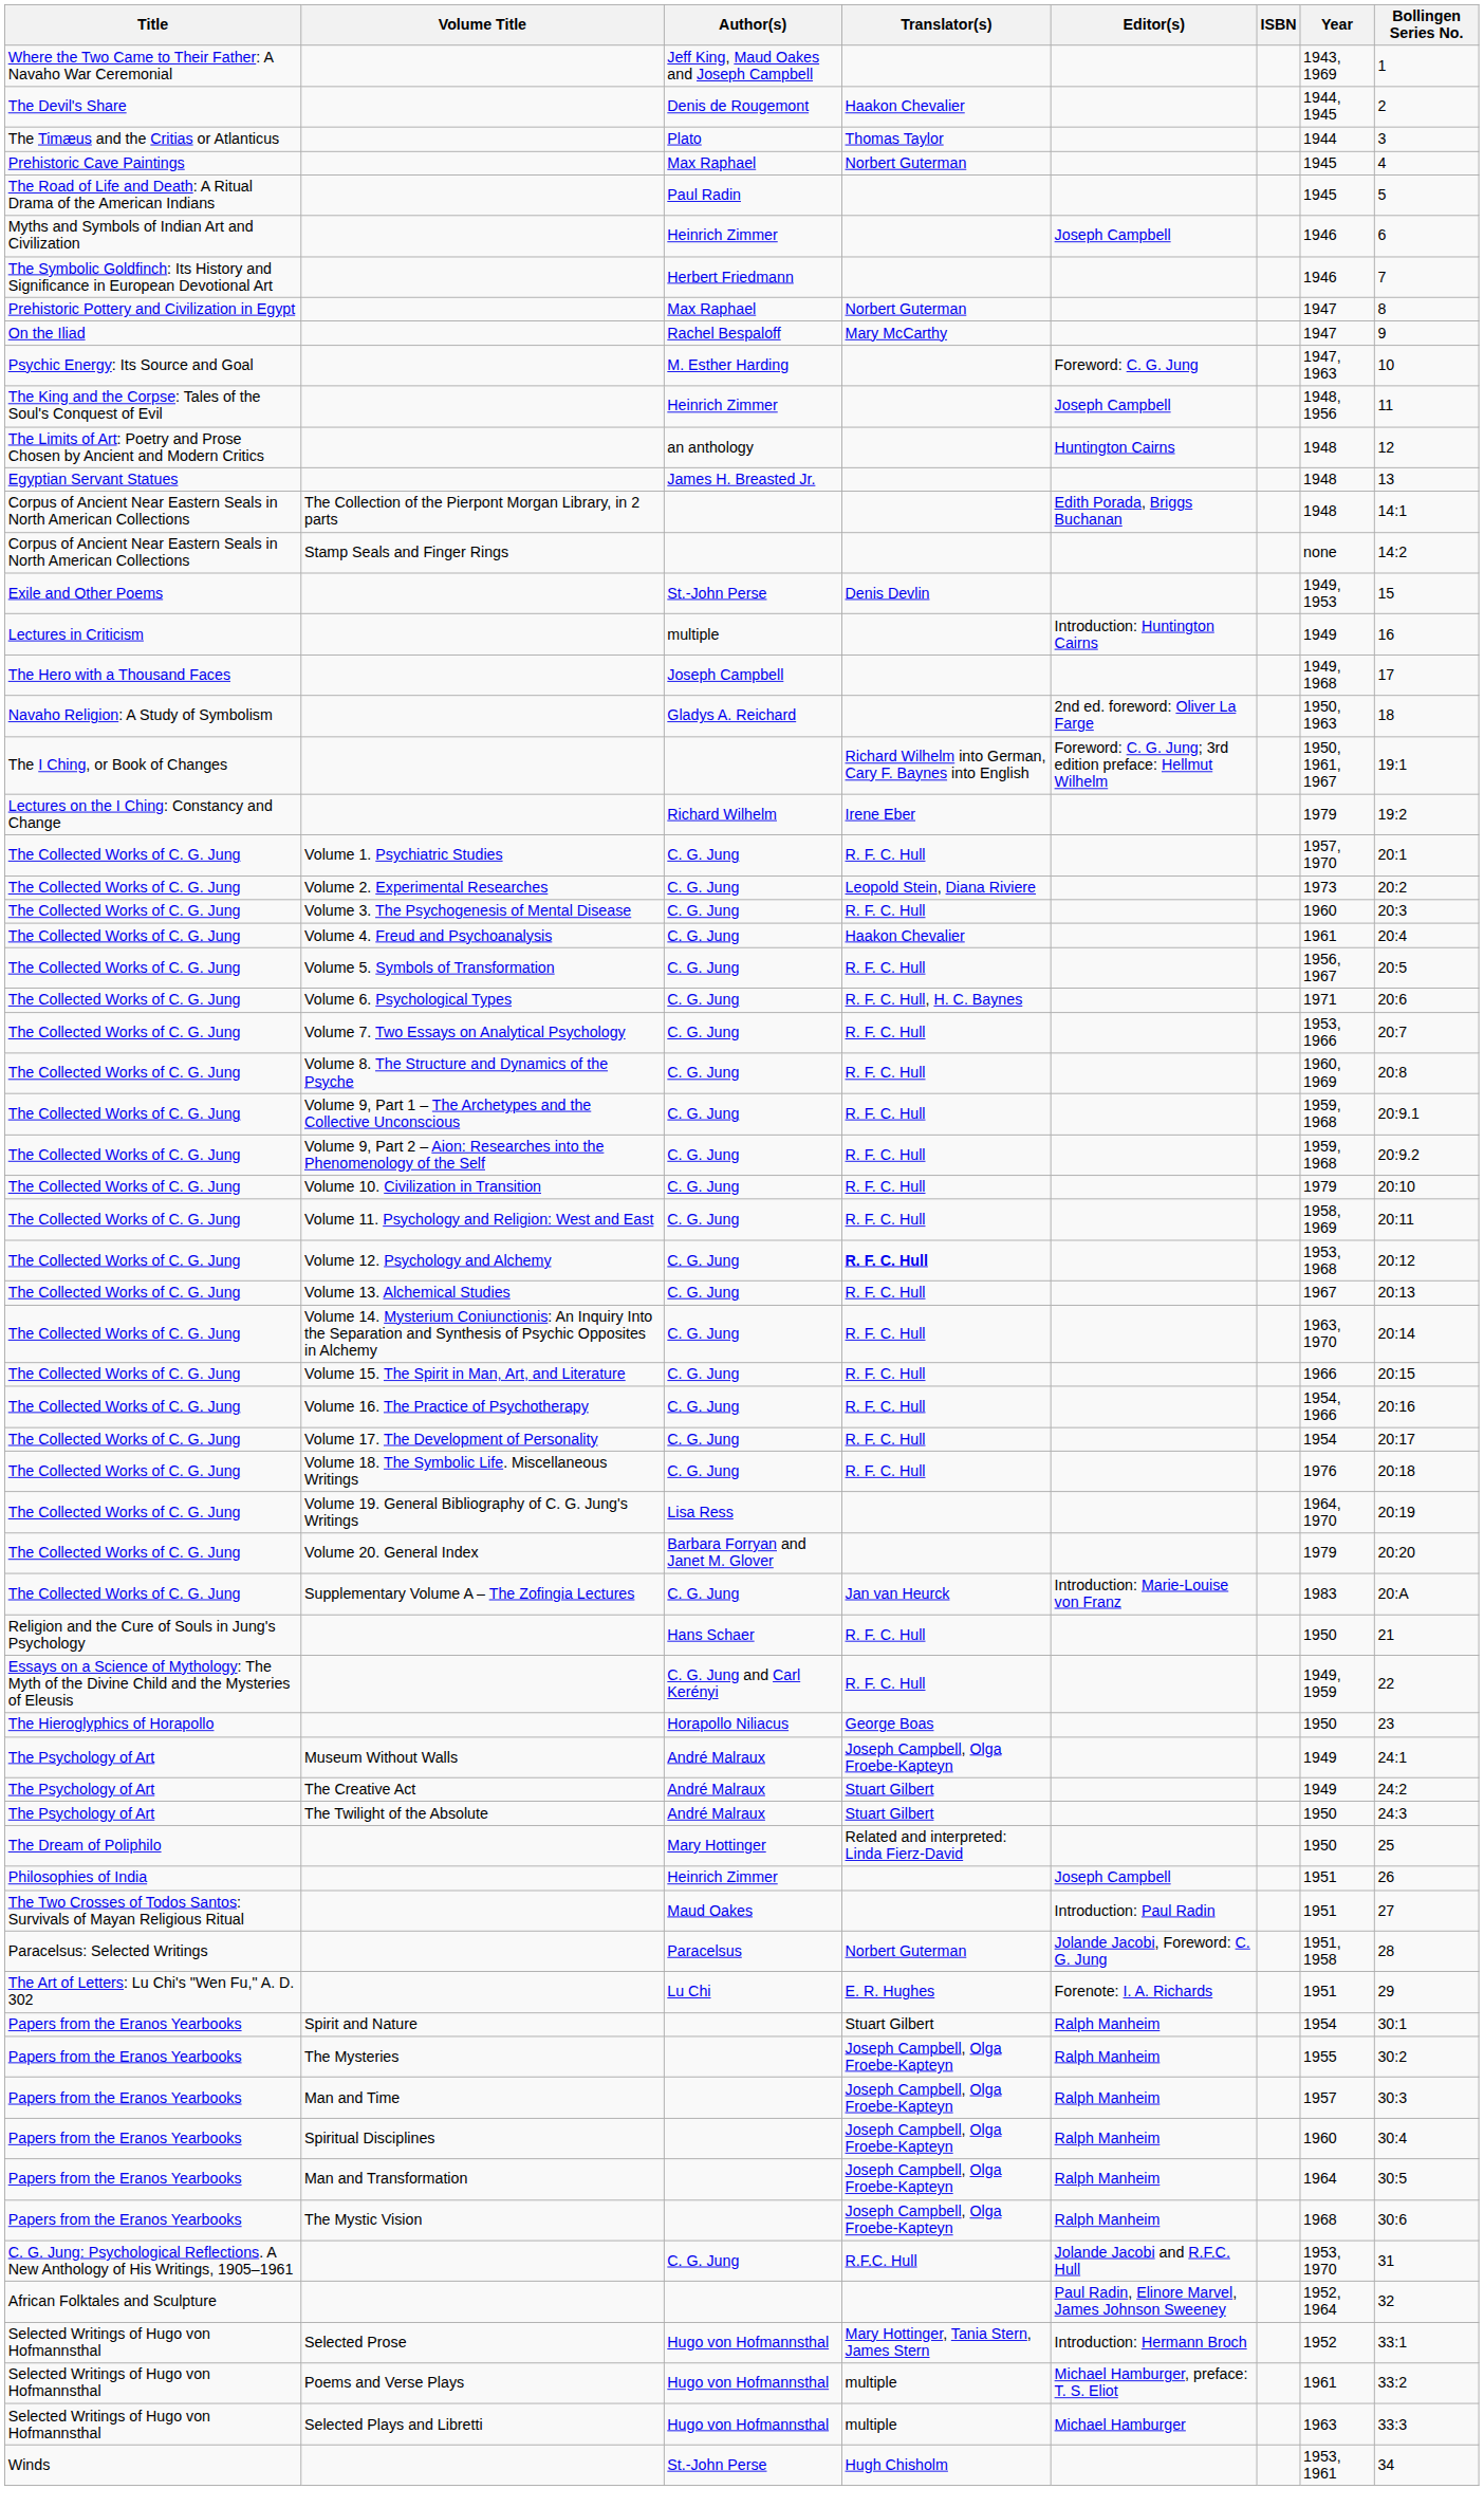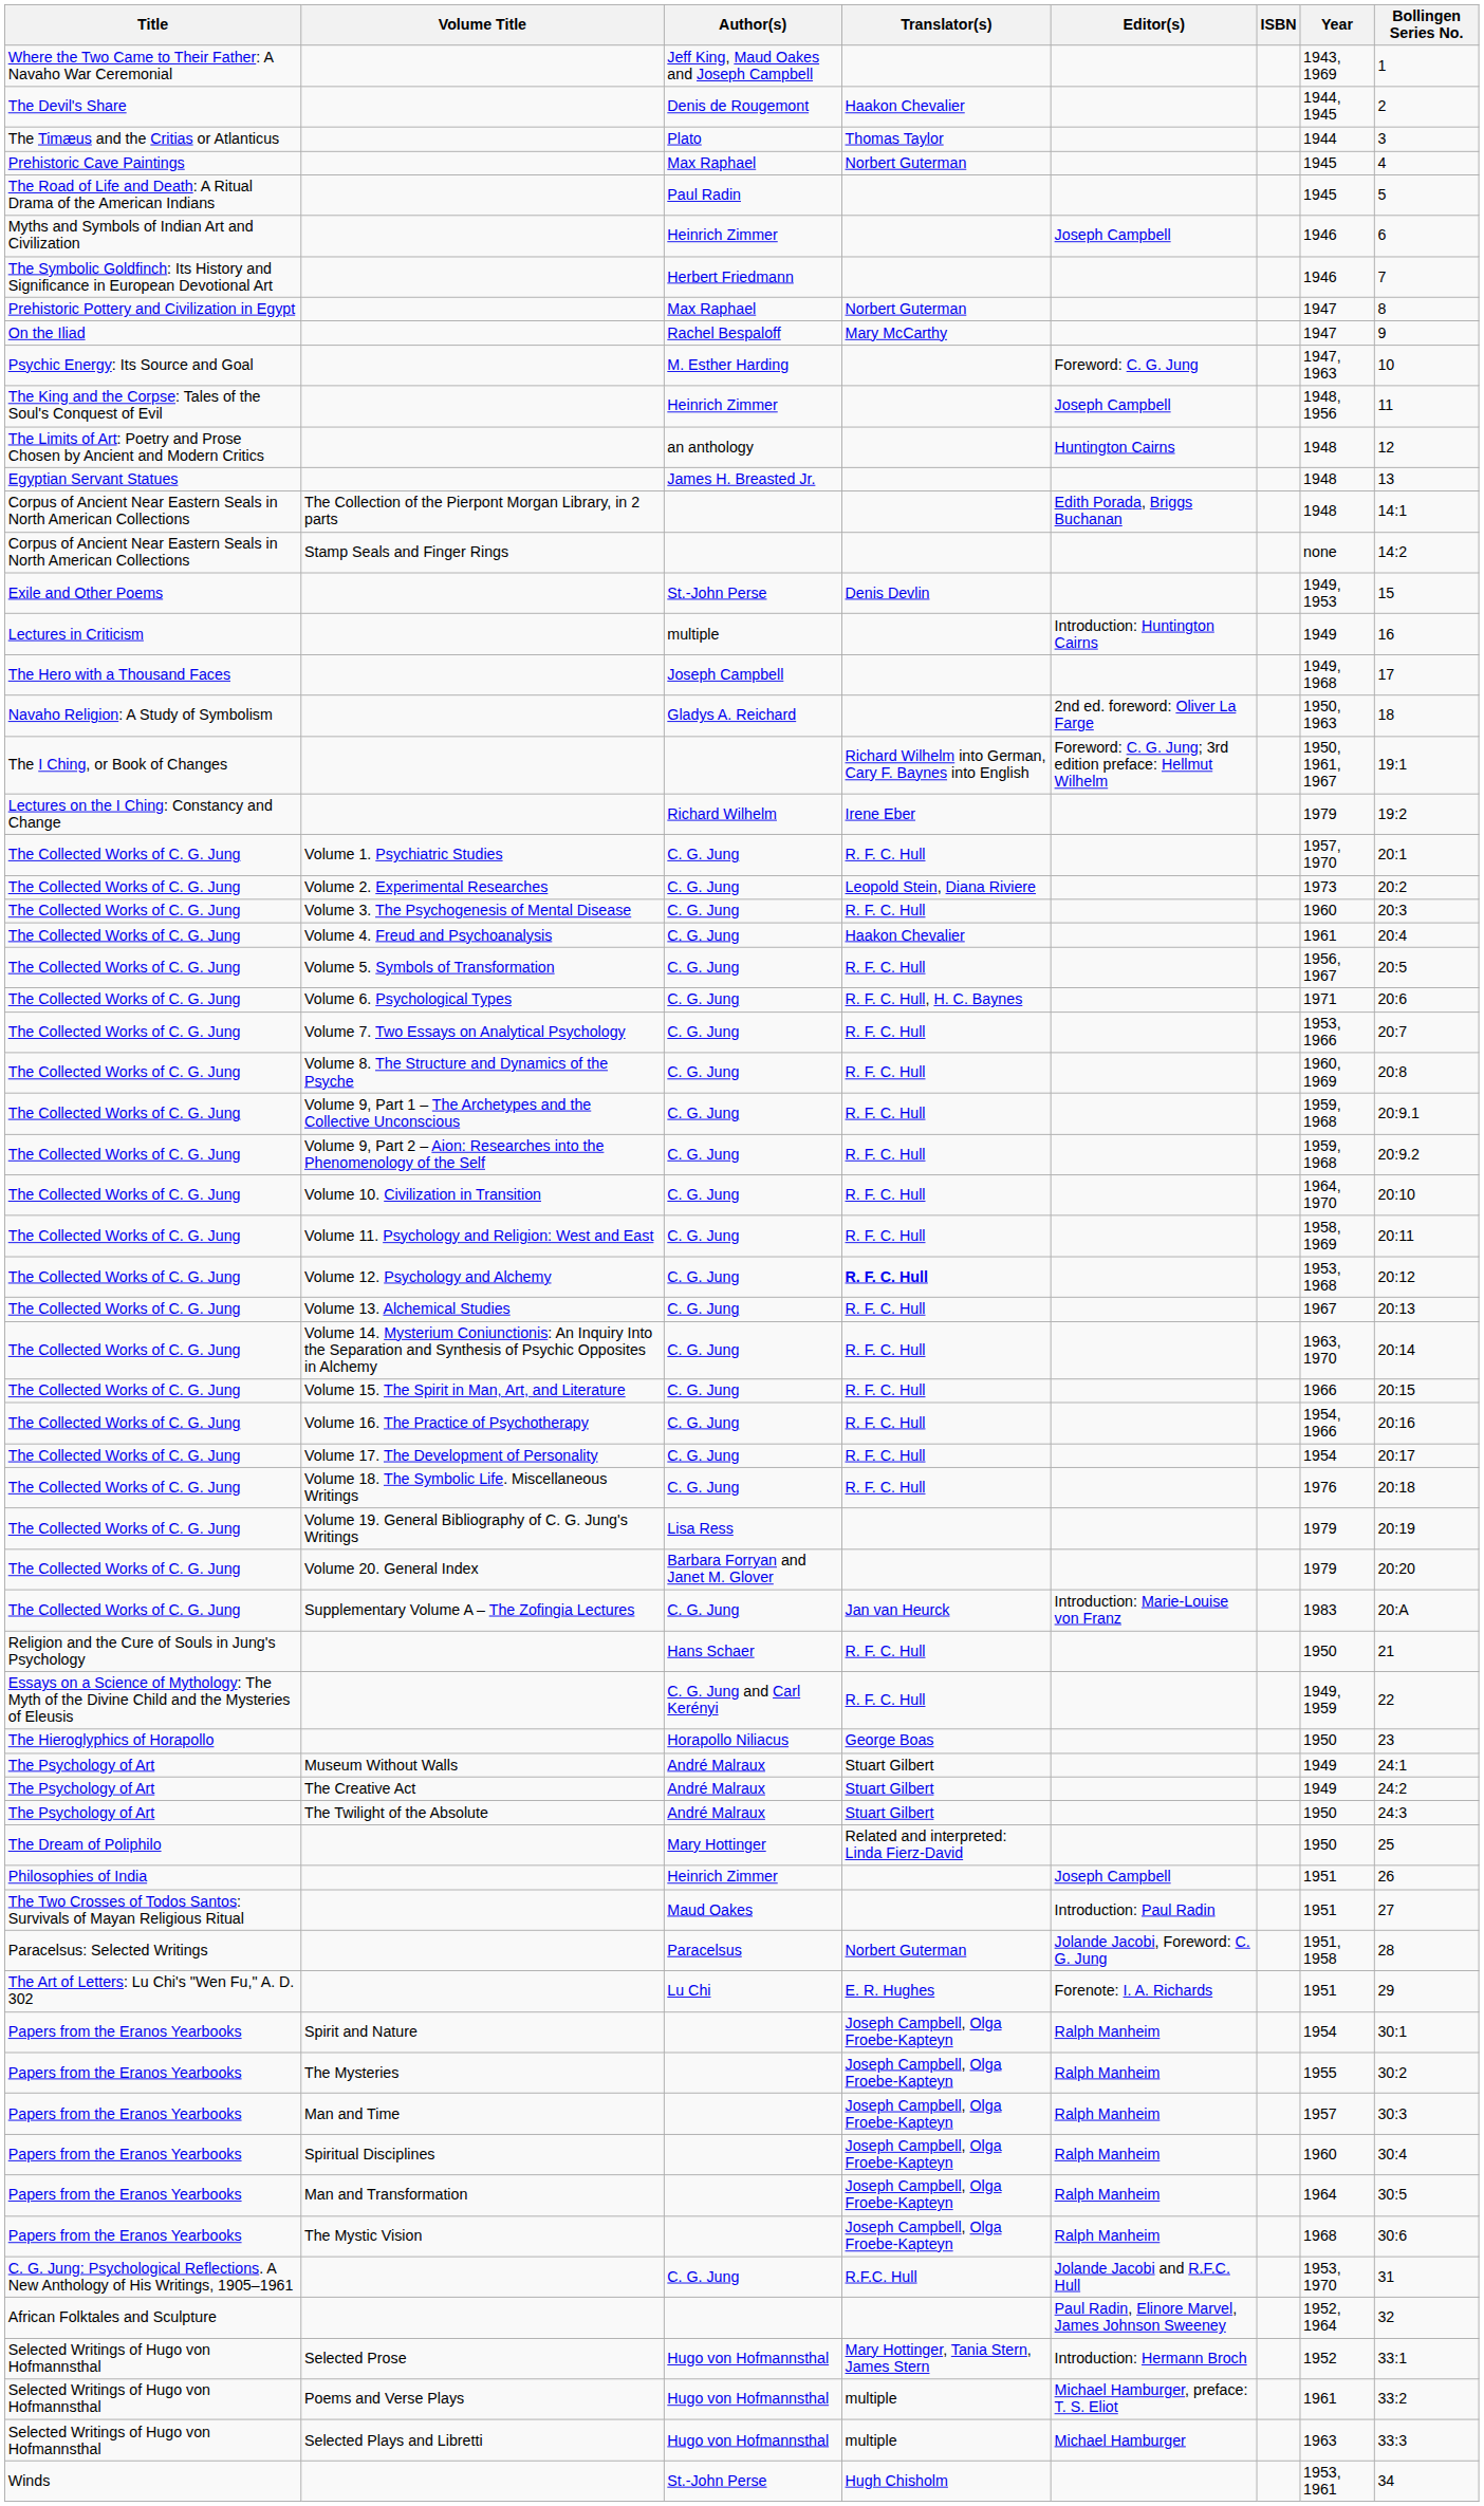Volume 10. Civilization in Transition | Year: 1979 -> 1964, 1970
Volume 19. General Bibliography of C. G. Jung's Writings | Year: 1964, 1970 -> 1979
Museum Without Walls | Translator(s): Joseph Campbell, Olga Froebe-Kapteyn -> Stuart Gilbert
Spirit and Nature | Translator(s): Stuart Gilbert -> Joseph Campbell, Olga Froebe-Kapteyn
